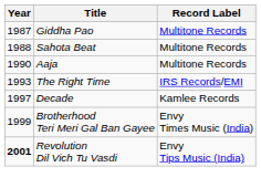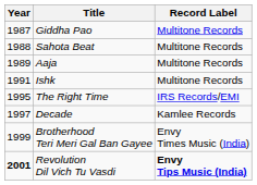Aaja | Year: 1990 -> 1989
+ row: 1991 | Ishk | Multitone Records
The Right Time | Year: 1993 -> 1995
Revolution Dil Vich Tu Vasdi | Record Label: normal -> bold
